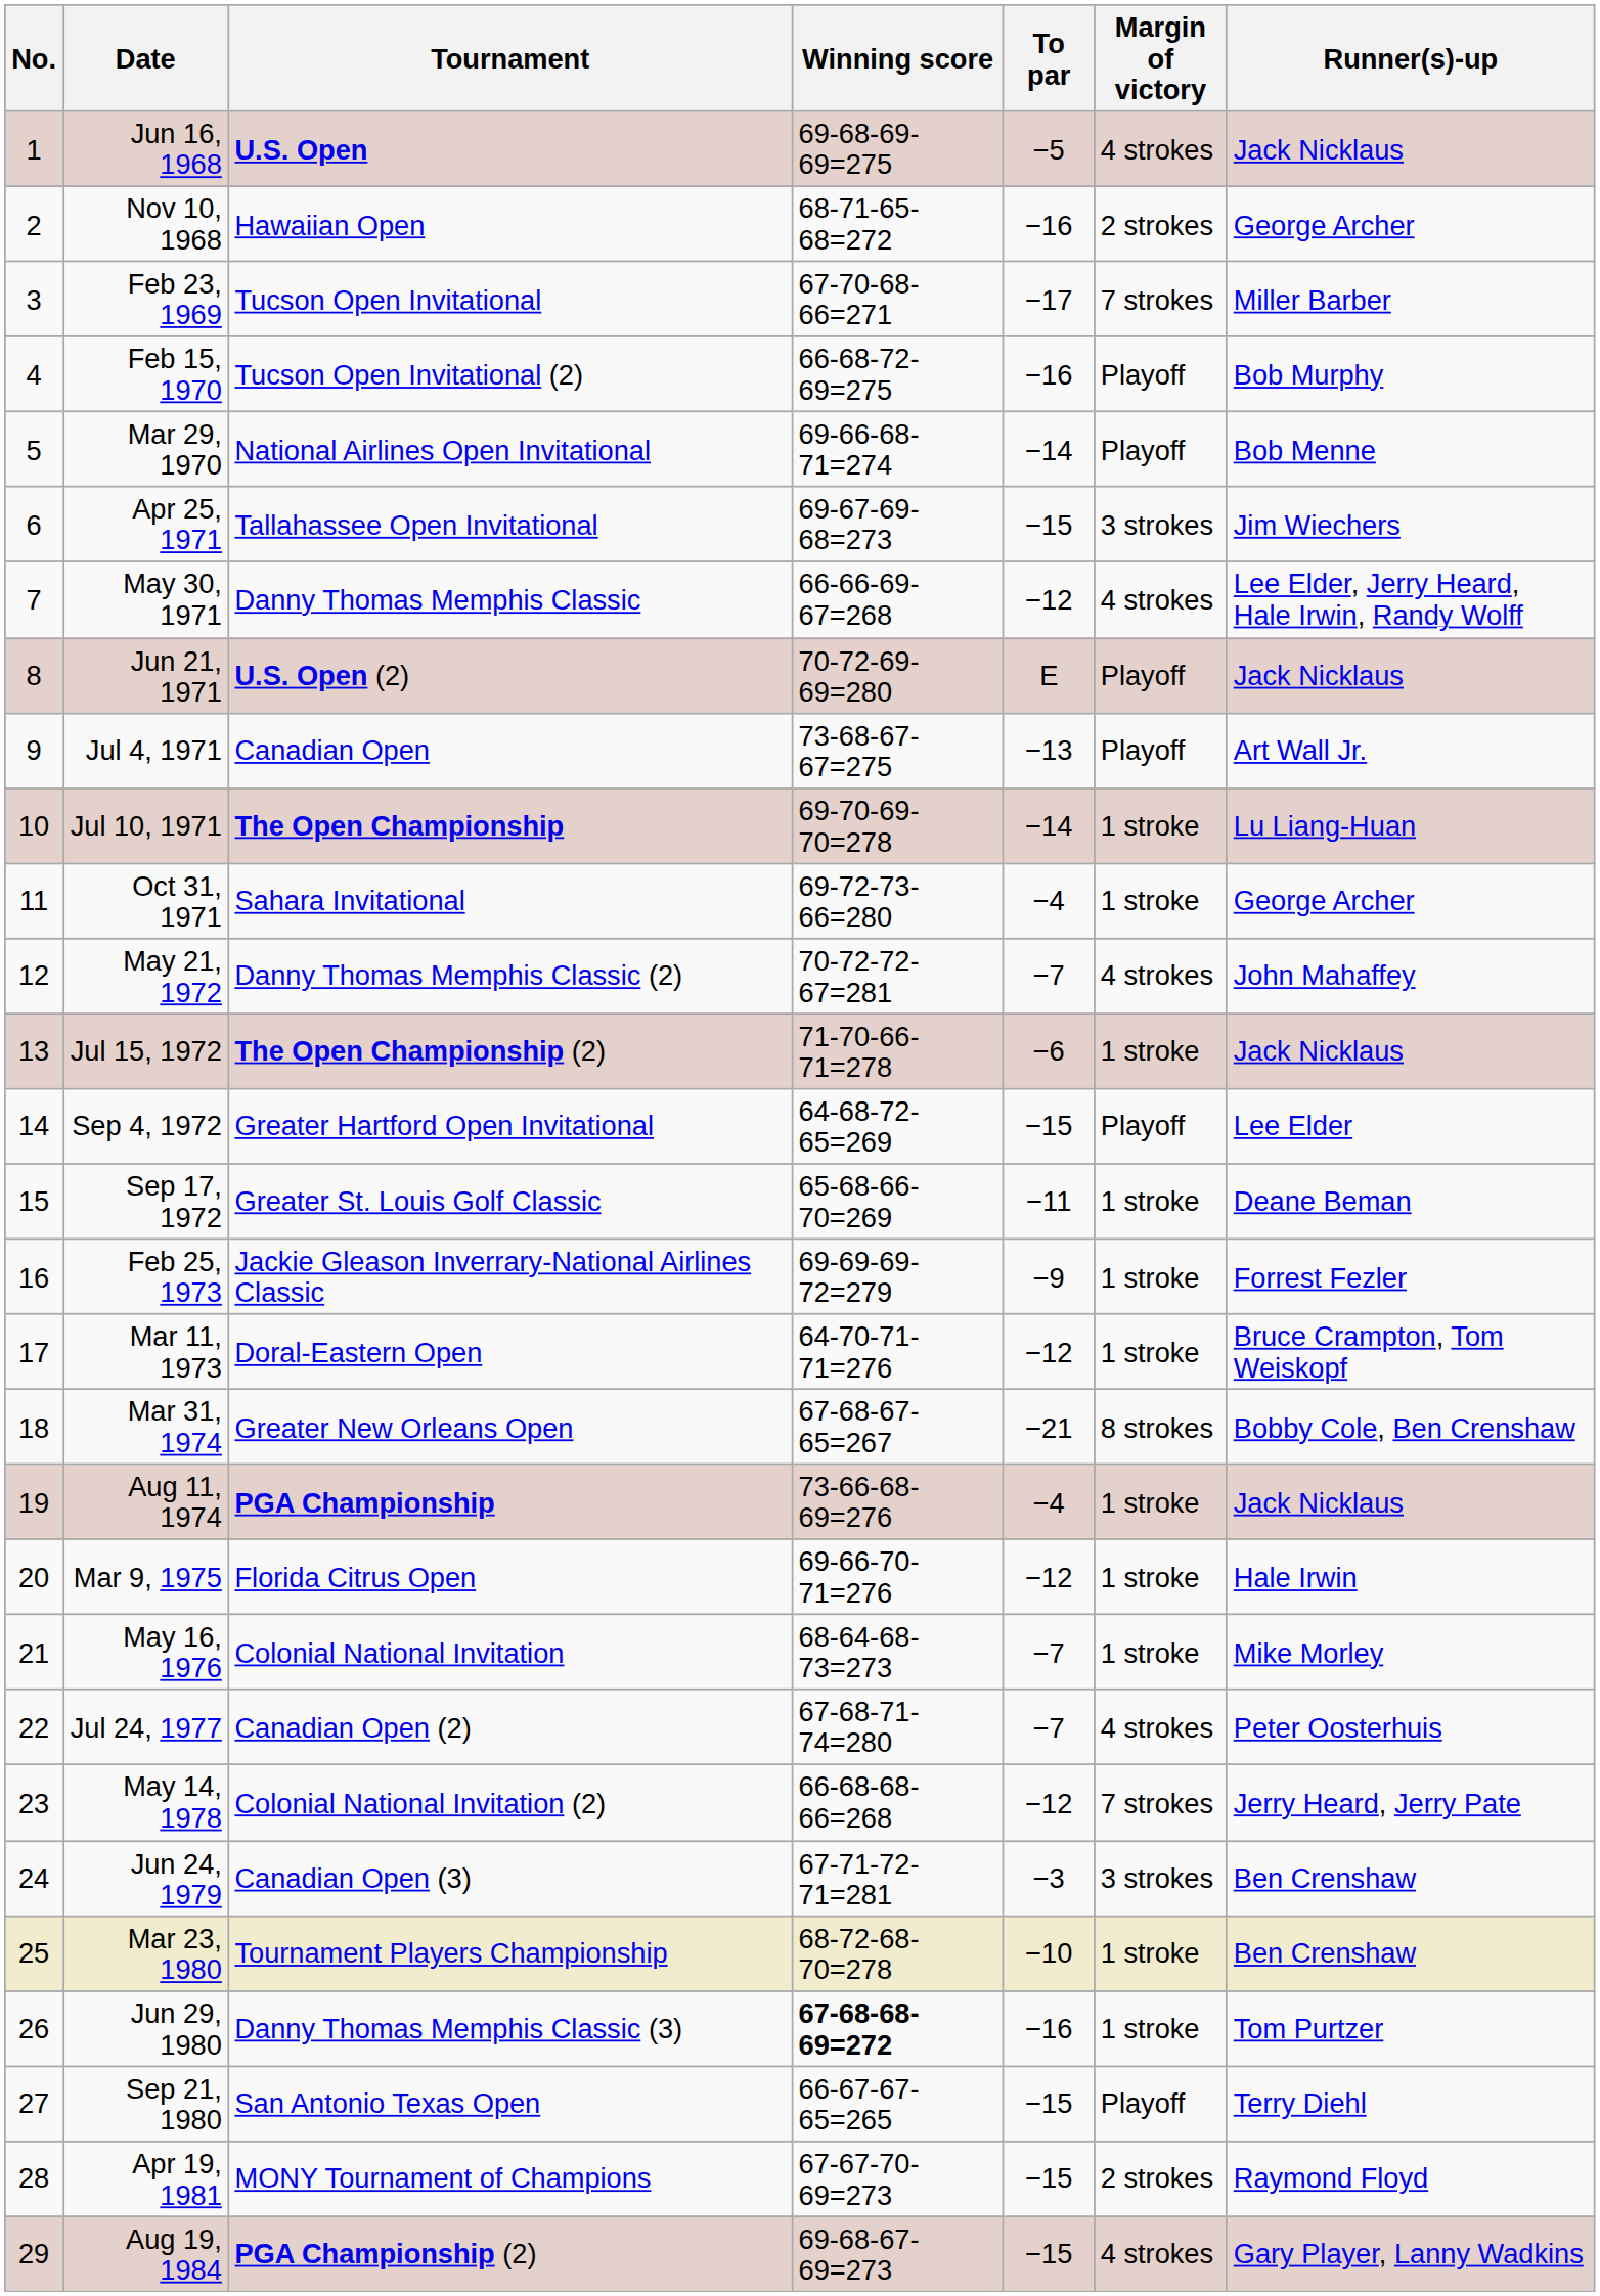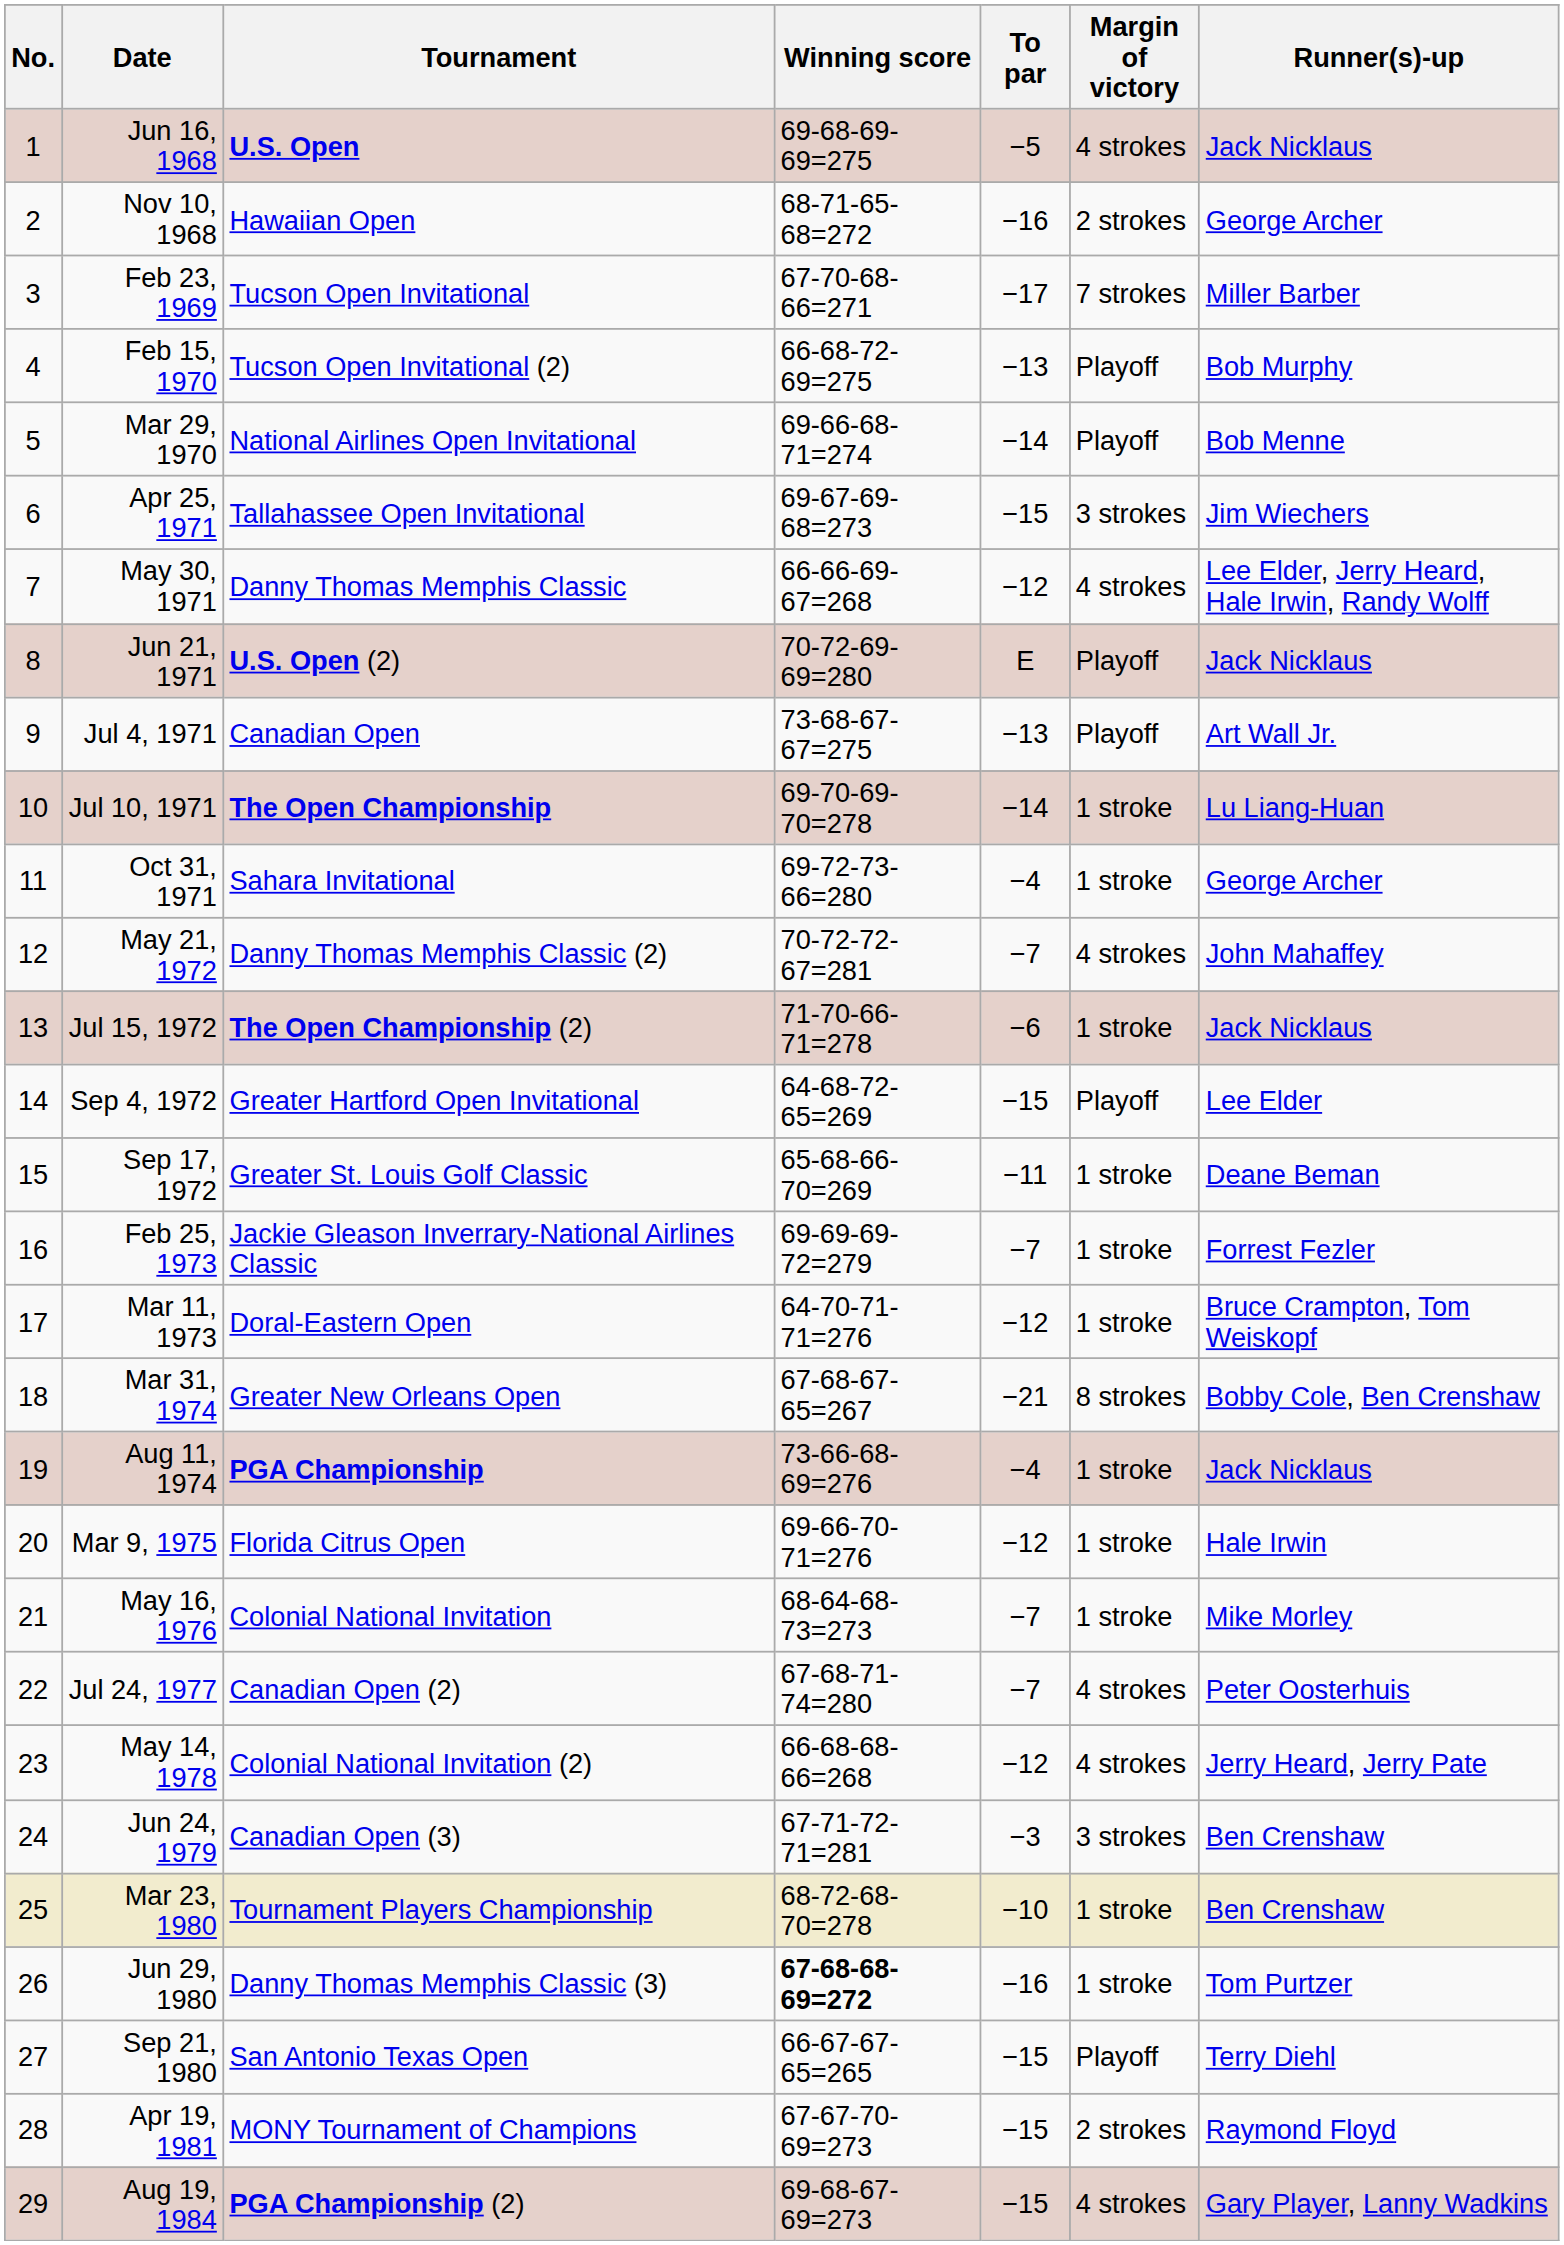Feb 15, 1970 | To par: −16 -> −13
Feb 25, 1973 | To par: −9 -> −7
May 14, 1978 | Margin of victory: 7 strokes -> 4 strokes
